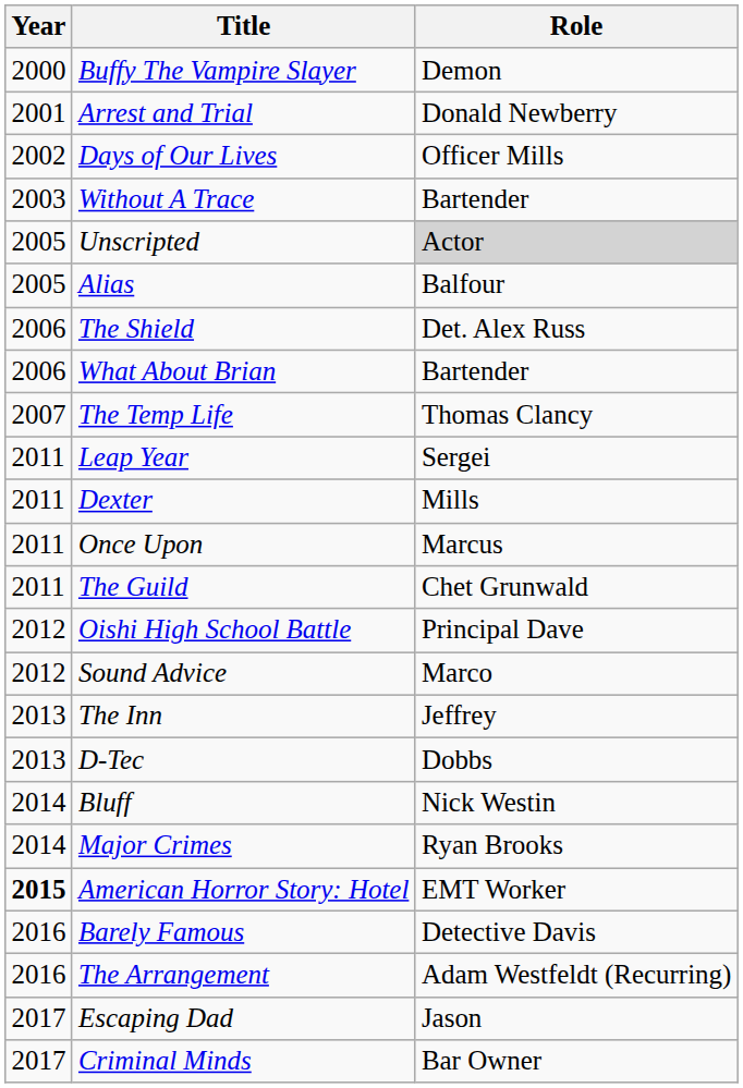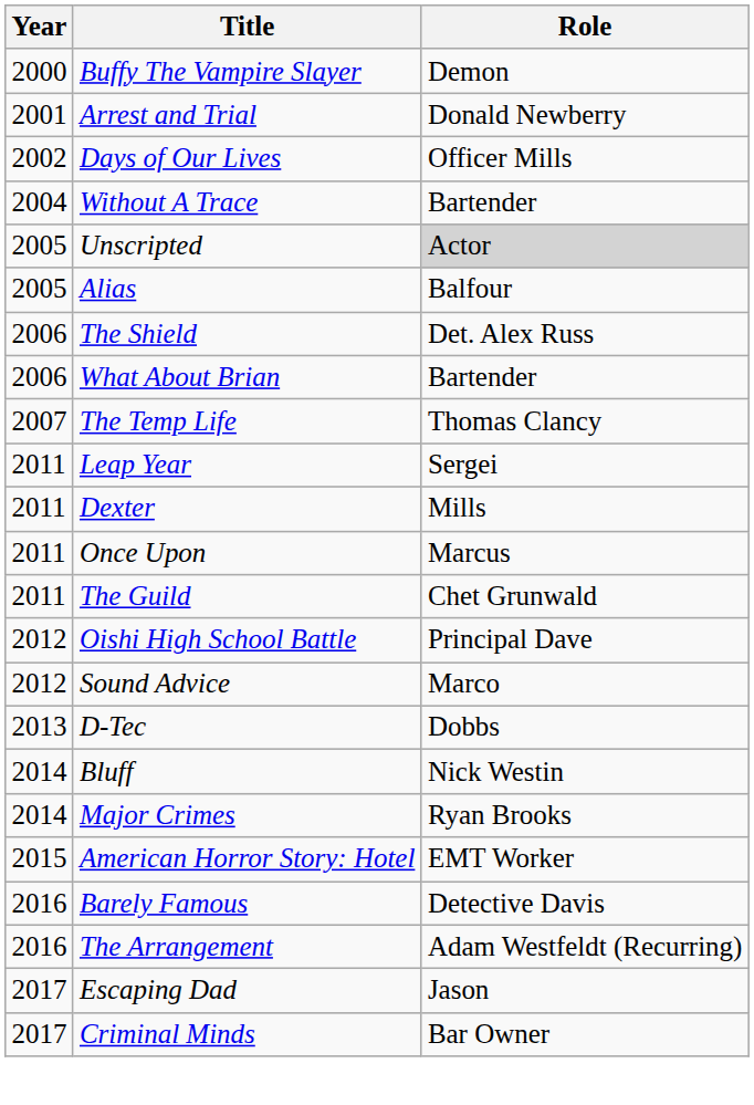Without A Trace | Year: 2003 -> 2004
- row: 2013 | The Inn | Jeffrey
American Horror Story: Hotel | Year: bold -> normal
